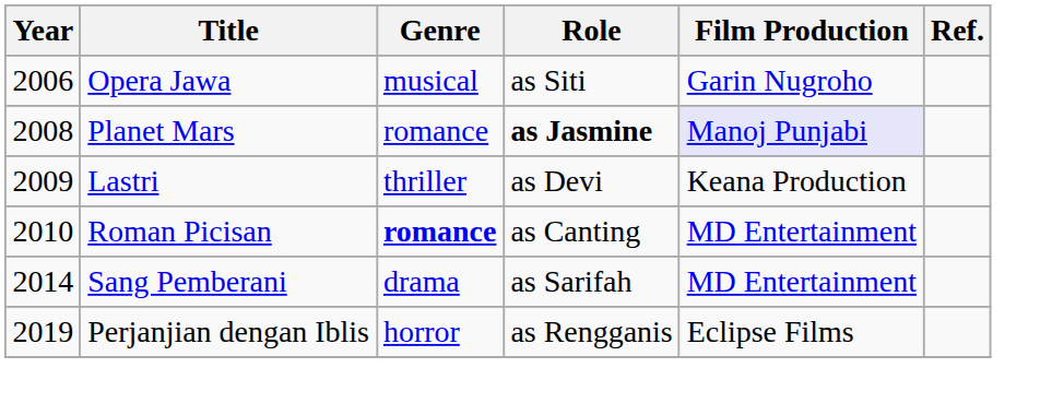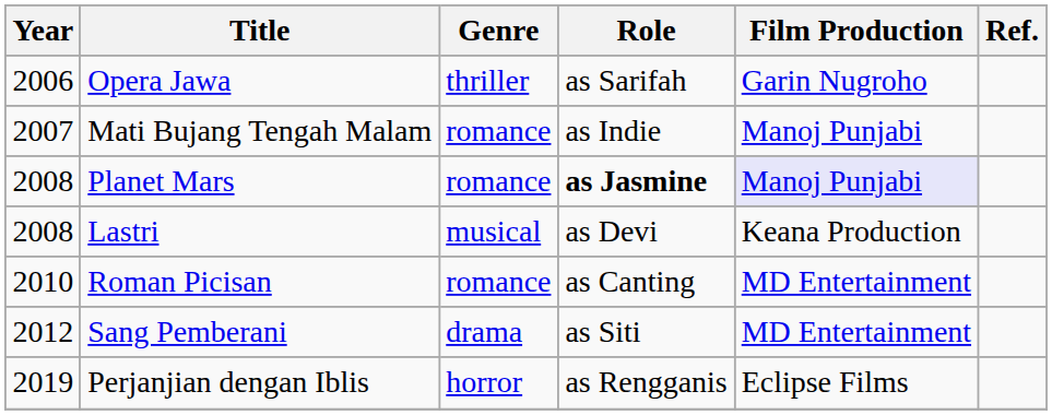Opera Jawa | Genre: musical -> thriller
Opera Jawa | Role: as Siti -> as Sarifah
+ row: 2007 | Mati Bujang Tengah Malam | romance | as Indie | Manoj Punjabi
Lastri | Year: 2009 -> 2008
Lastri | Genre: thriller -> musical
Roman Picisan | Genre: bold -> normal
Sang Pemberani | Year: 2014 -> 2012
Sang Pemberani | Role: as Sarifah -> as Siti
